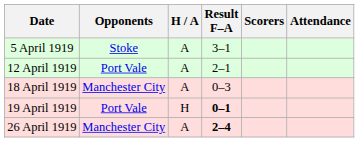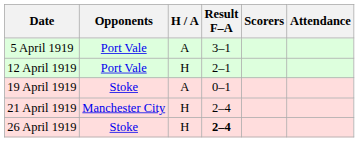5 April 1919 | Opponents: Stoke -> Port Vale
12 April 1919 | H / A: A -> H
- row: 18 April 1919 | Manchester City | A | 0–3
19 April 1919 | Opponents: Port Vale -> Stoke
19 April 1919 | H / A: H -> A
19 April 1919 | Result F–A: bold -> normal
+ row: 21 April 1919 | Manchester City | H | 2–4
26 April 1919 | Opponents: Manchester City -> Stoke
26 April 1919 | H / A: A -> H
